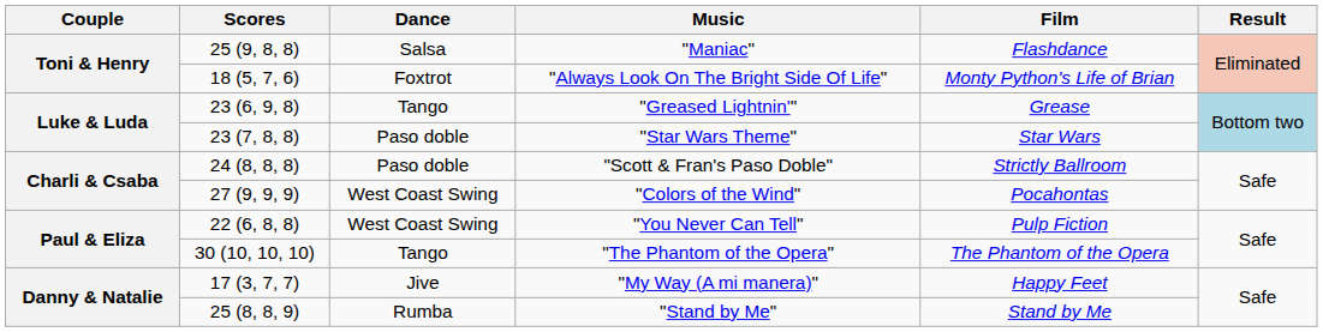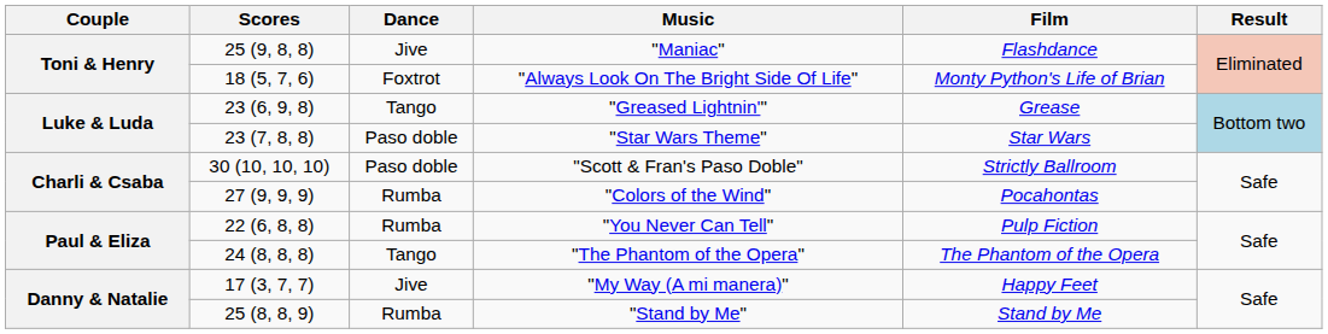"Maniac" | Dance: Salsa -> Jive
"Scott & Fran's Paso Doble" | Scores: 24 (8, 8, 8) -> 30 (10, 10, 10)
"Colors of the Wind" | Dance: West Coast Swing -> Rumba
"You Never Can Tell" | Dance: West Coast Swing -> Rumba
"The Phantom of the Opera" | Scores: 30 (10, 10, 10) -> 24 (8, 8, 8)
